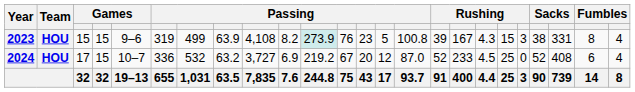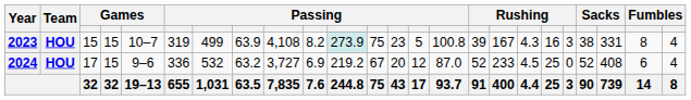2023 | column 5: 9–6 -> 10–7
2023 | column 12: 76 -> 75
2023 | column 19: 15 -> 16
2024 | column 5: 10–7 -> 9–6
